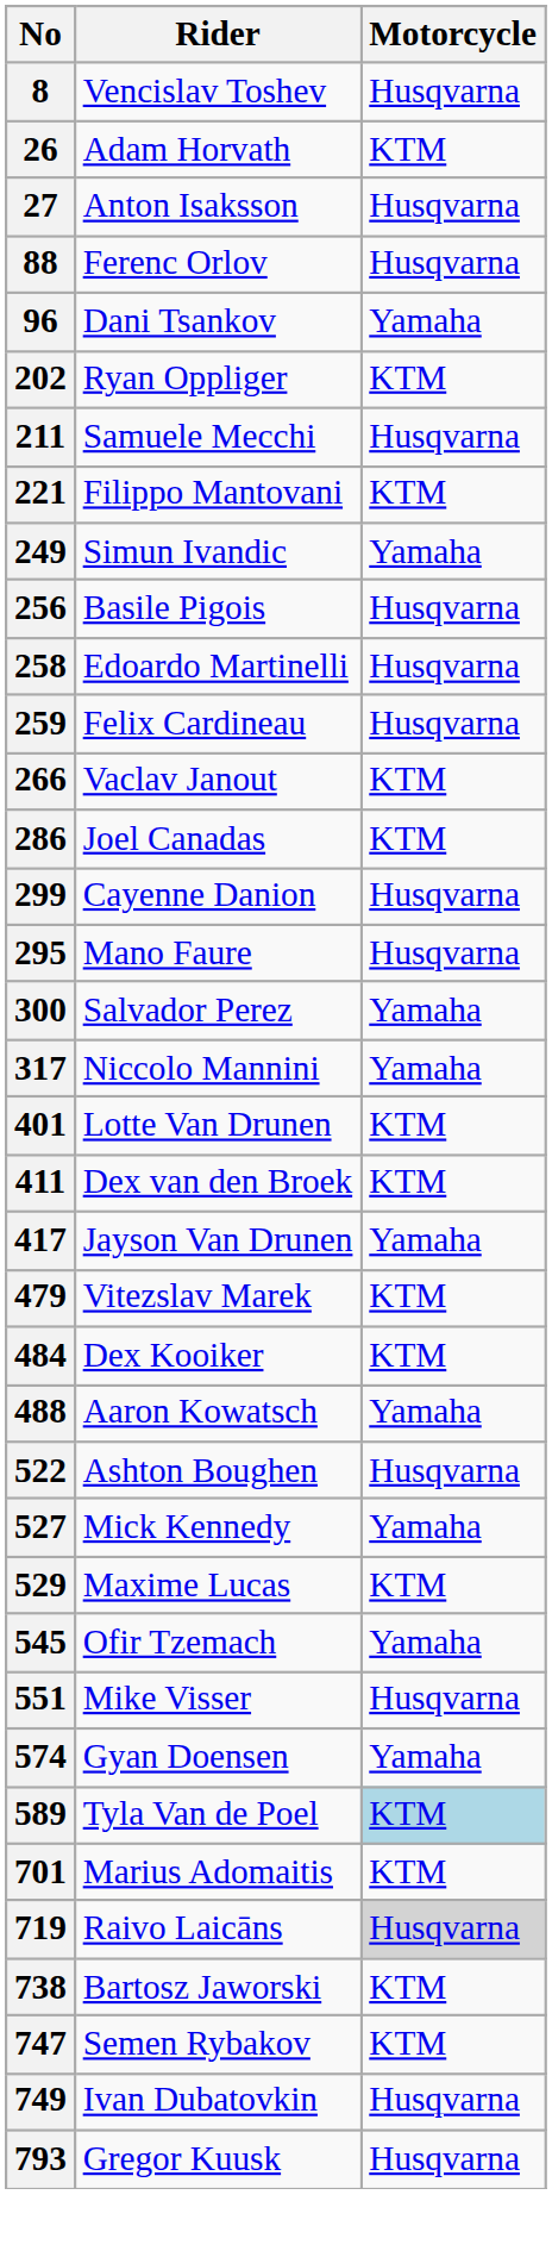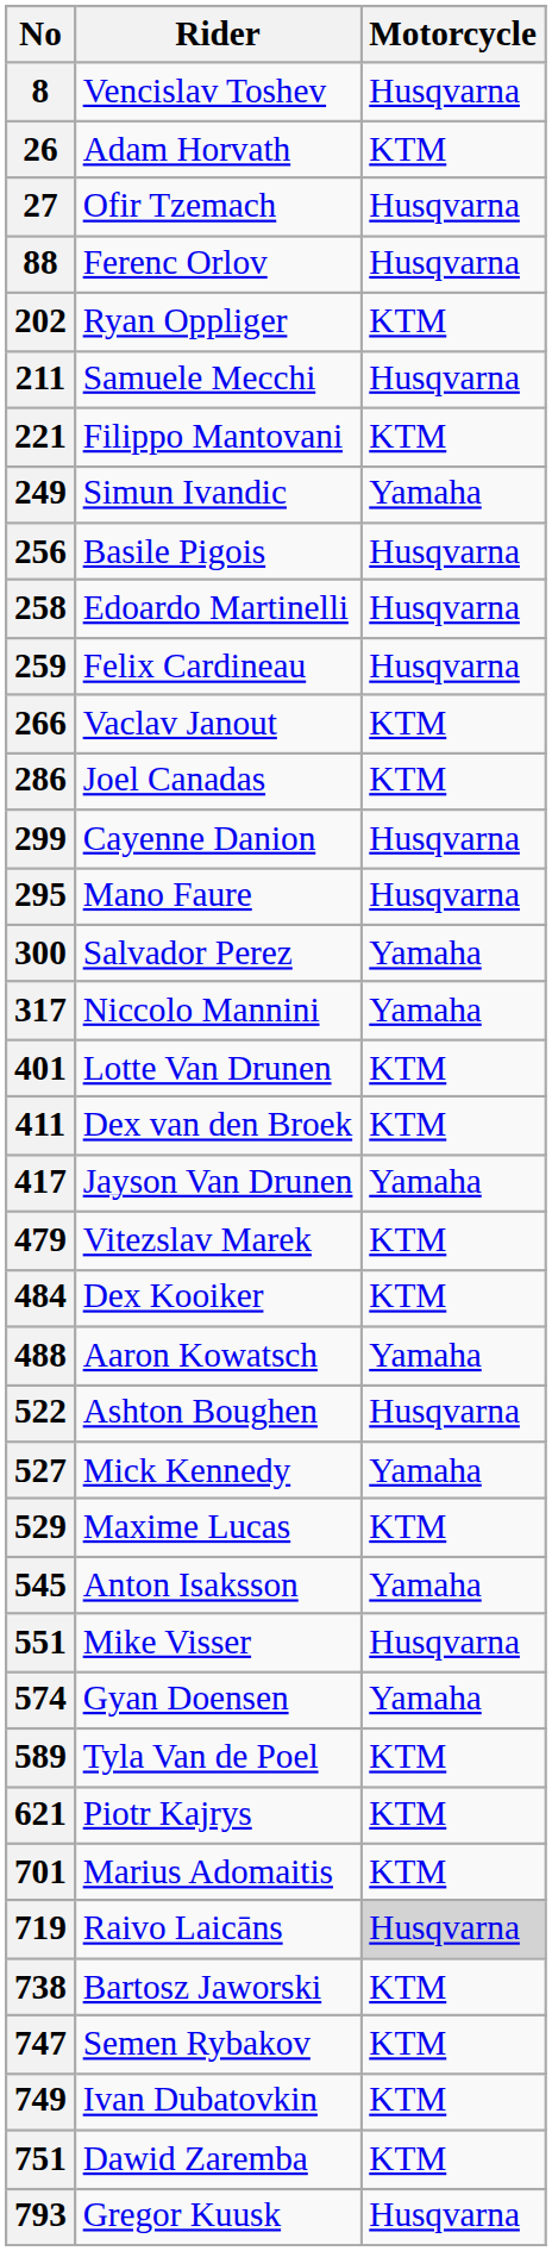27 | Rider: Anton Isaksson -> Ofir Tzemach
- row: 96 | Dani Tsankov | Yamaha
545 | Rider: Ofir Tzemach -> Anton Isaksson
589 | Motorcycle: lightblue background -> no background
+ row: 621 | Piotr Kajrys | KTM
749 | Motorcycle: Husqvarna -> KTM
+ row: 751 | Dawid Zaremba | KTM
